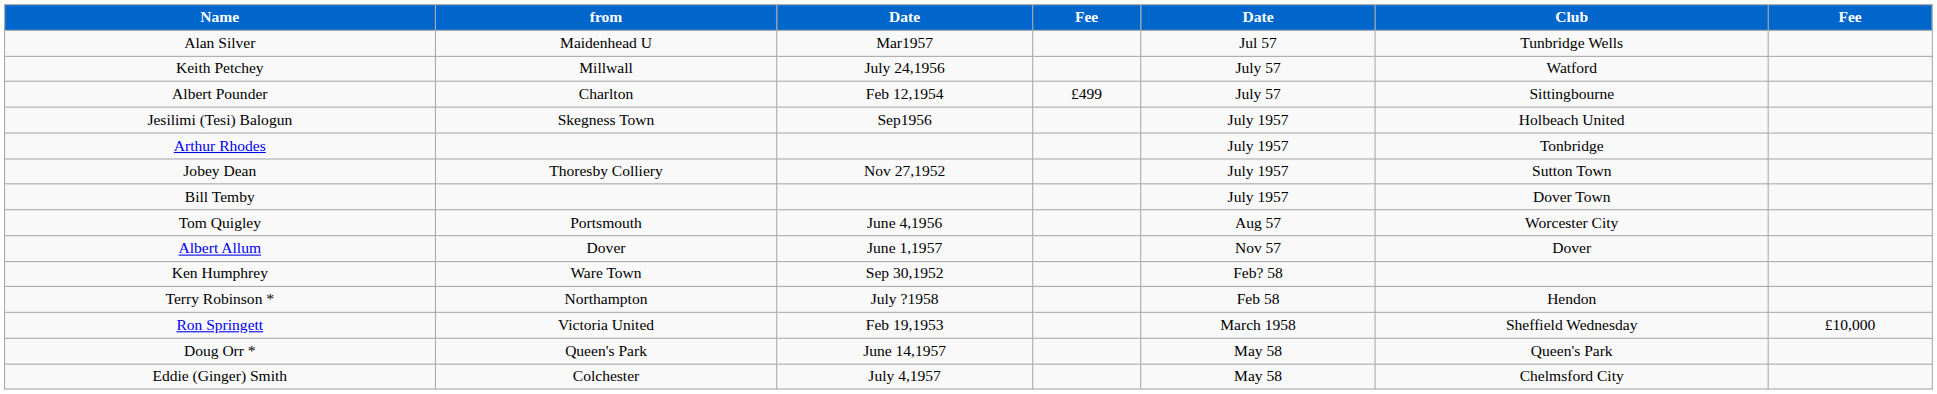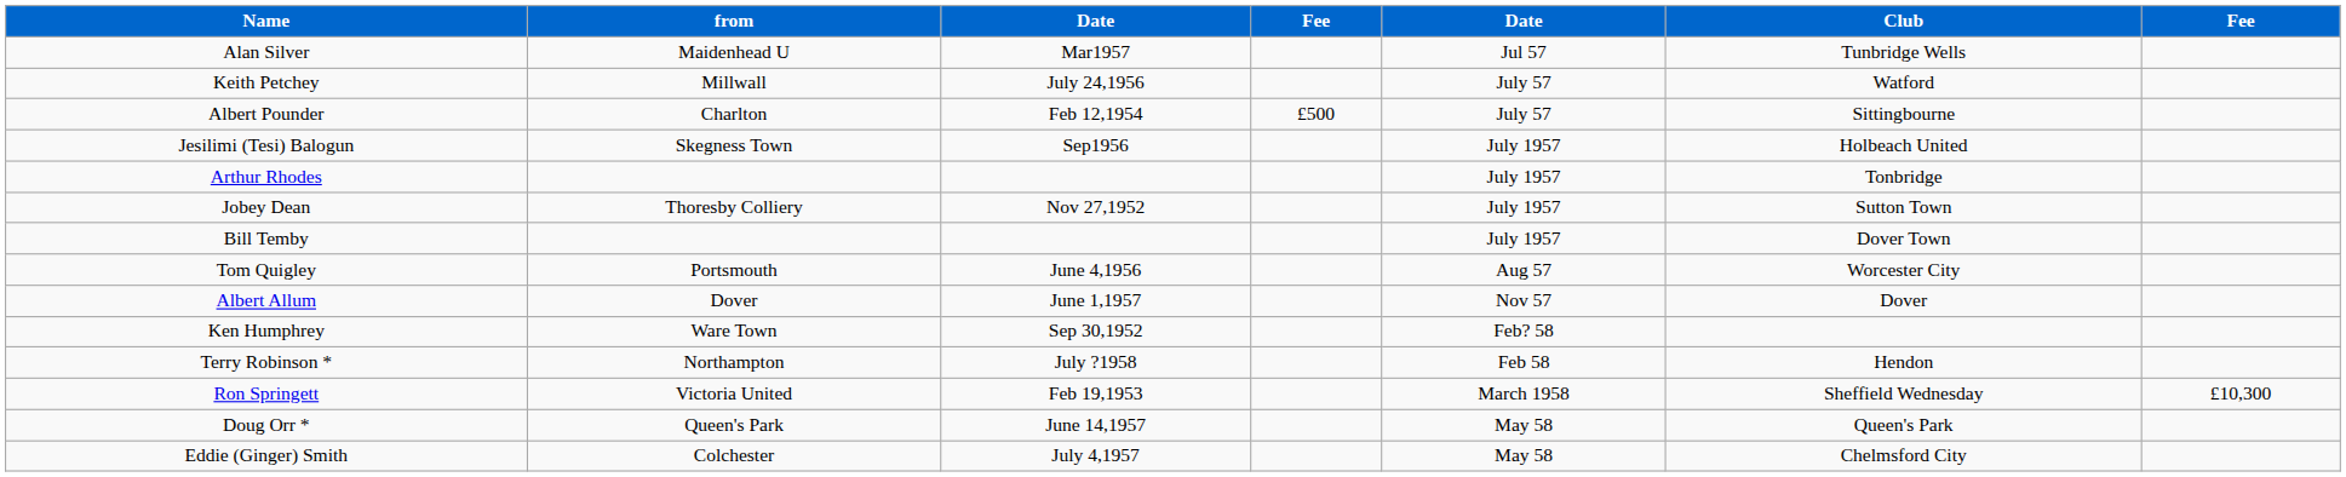Albert Pounder | column 4: £499 -> £500
Ron Springett | column 7: £10,000 -> £10,300
